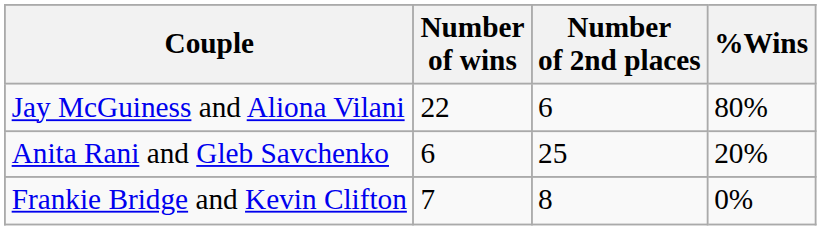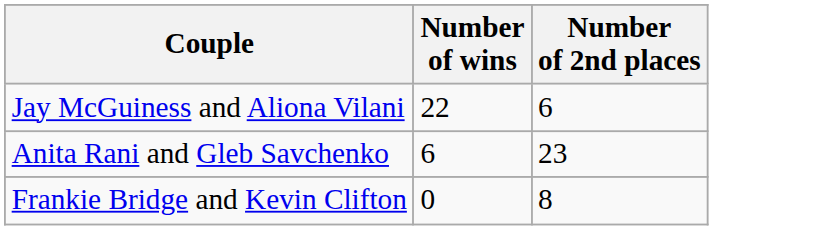- column: %Wins | 80% | 20% | 0%
Anita Rani and Gleb Savchenko | Number of 2nd places: 25 -> 23
Frankie Bridge and Kevin Clifton | Number of wins: 7 -> 0
